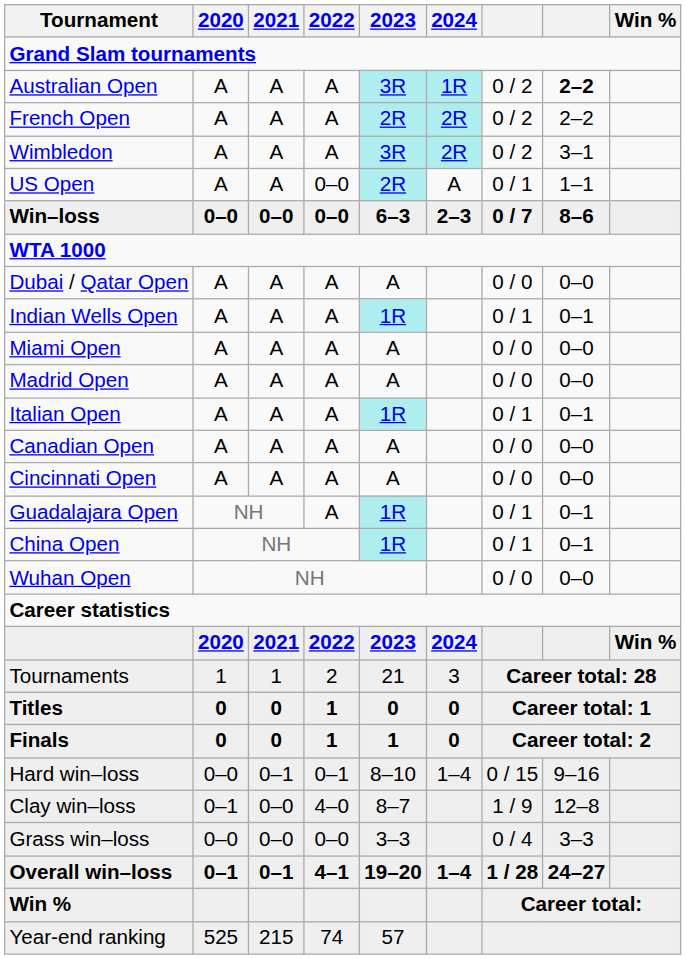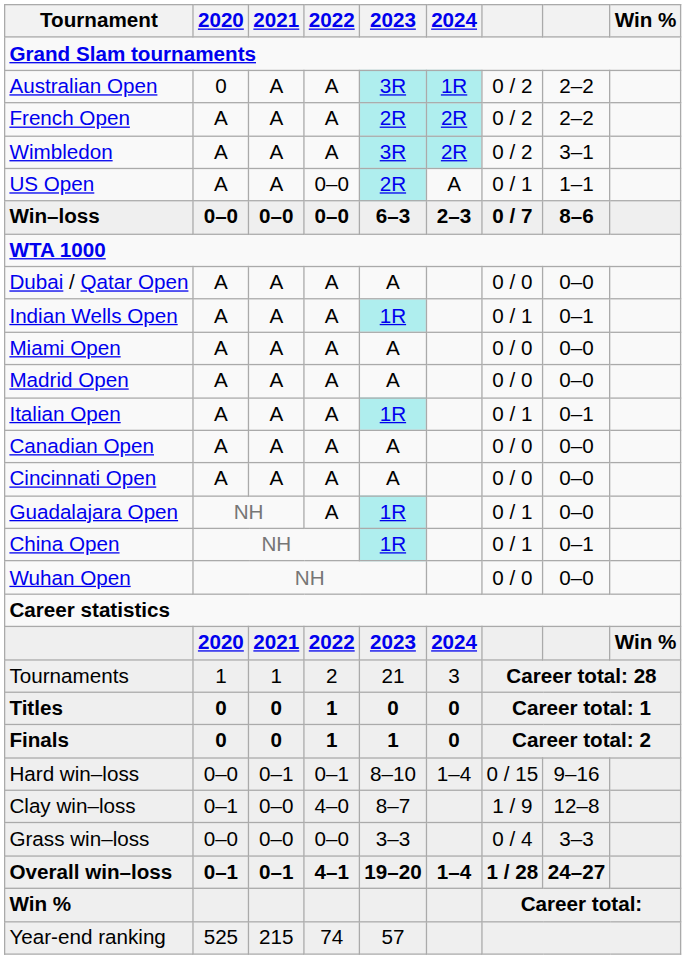Australian Open | 2020: A -> 0
Australian Open | column 8: bold -> normal
Guadalajara Open | column 8: 0–1 -> 0–0
